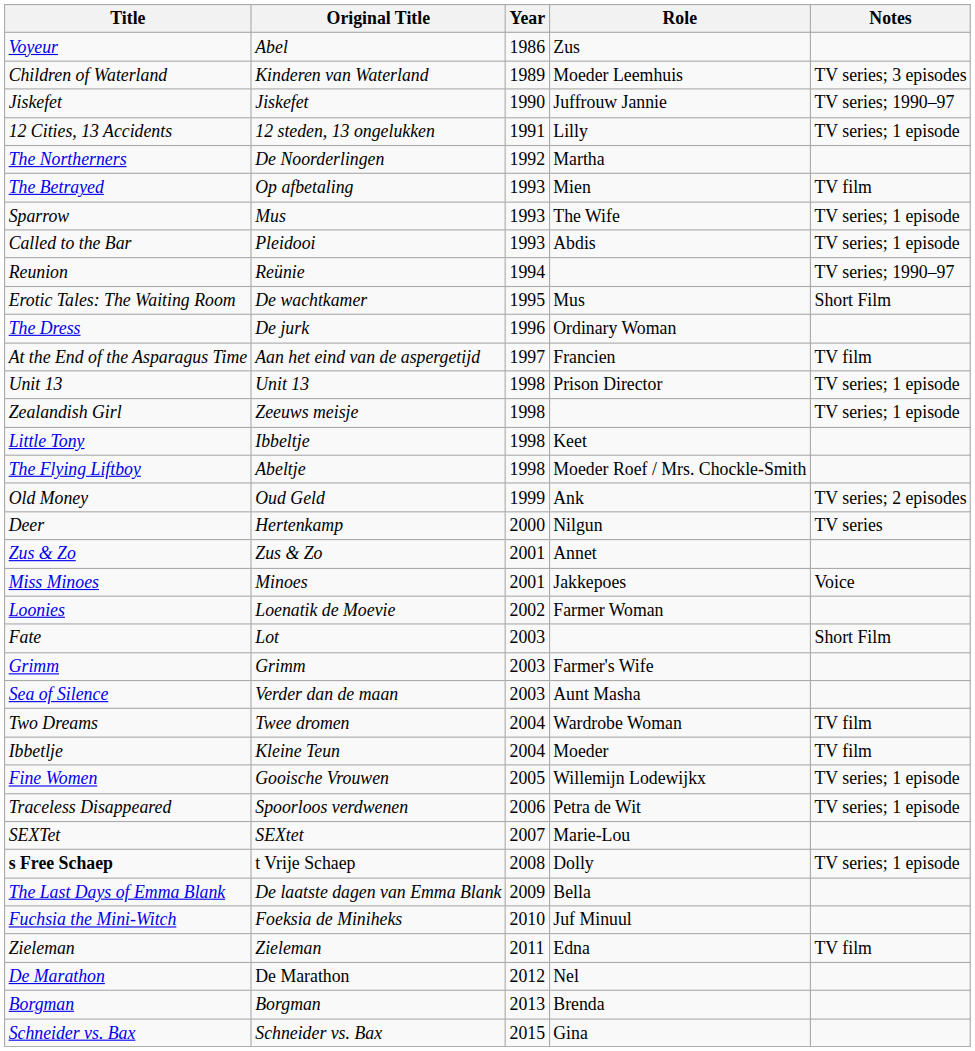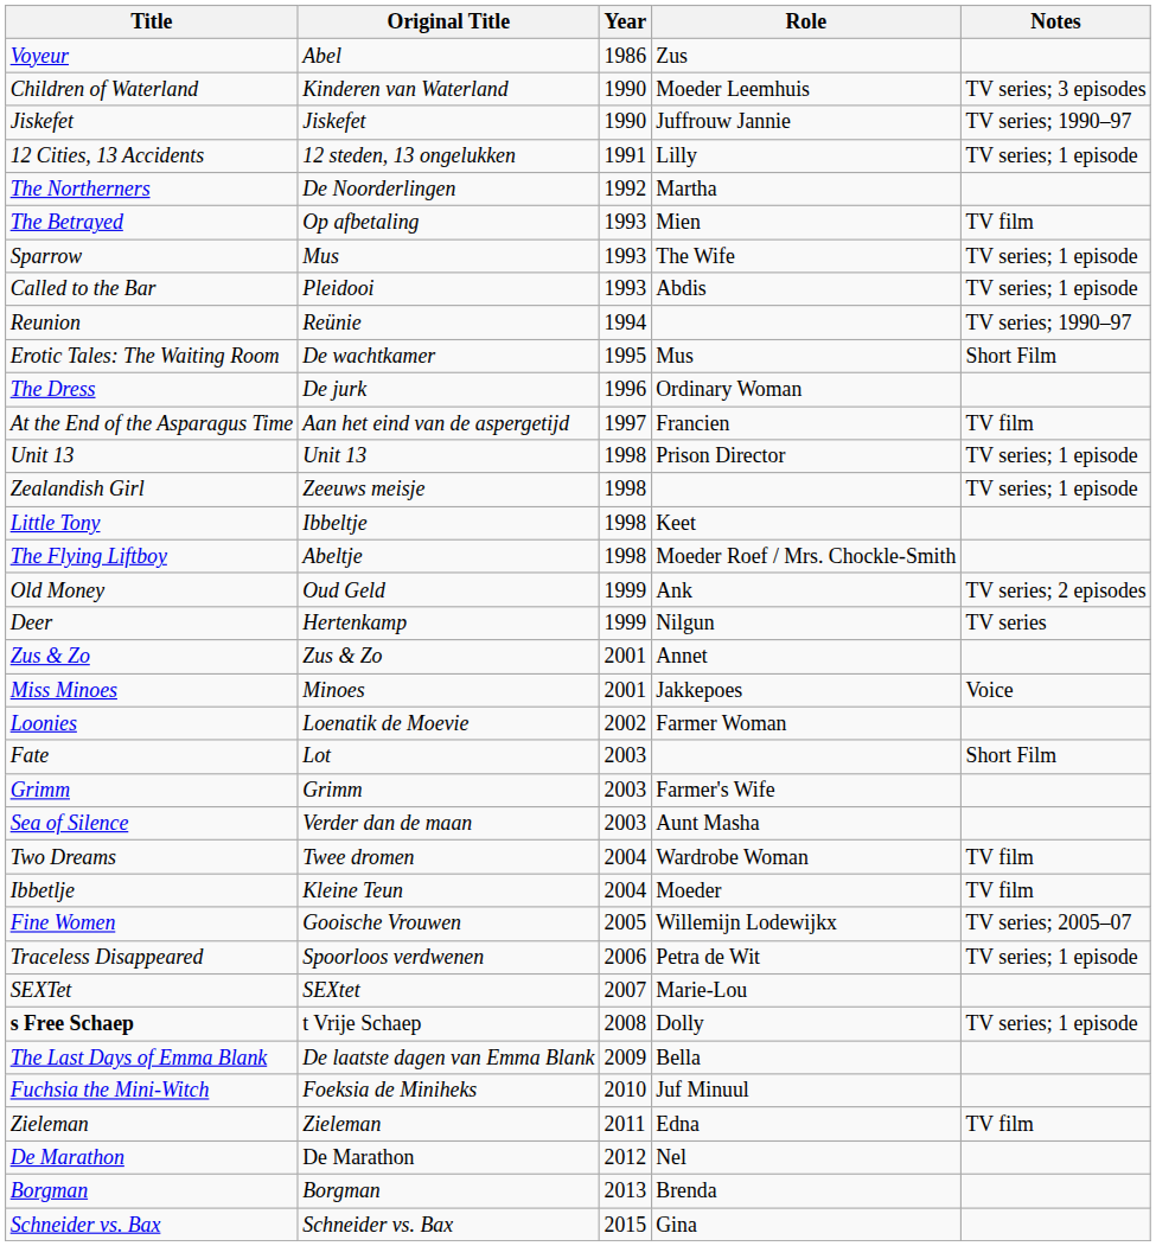Children of Waterland | Year: 1989 -> 1990
Deer | Year: 2000 -> 1999
Fine Women | Notes: TV series; 1 episode -> TV series; 2005–07
